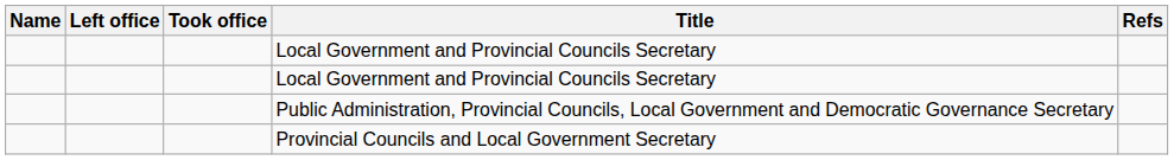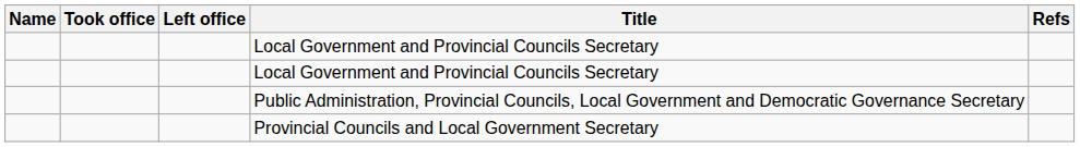columns swapped: Took office <-> Left office
